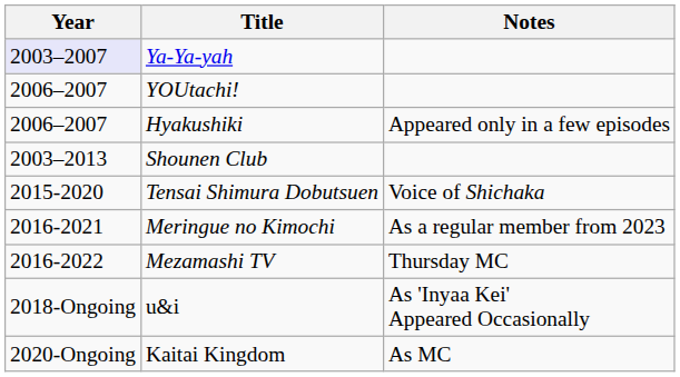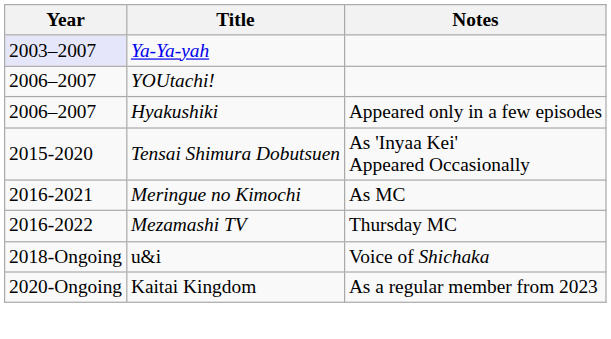- row: 2003–2013 | Shounen Club
Tensai Shimura Dobutsuen | Notes: Voice of Shichaka -> As 'Inyaa Kei' Appeared Occasionally
Meringue no Kimochi | Notes: As a regular member from 2023 -> As MC
u&i | Notes: As 'Inyaa Kei' Appeared Occasionally -> Voice of Shichaka
Kaitai Kingdom | Notes: As MC -> As a regular member from 2023
